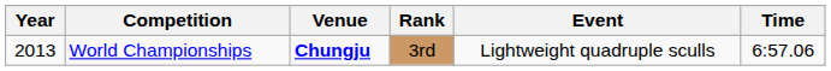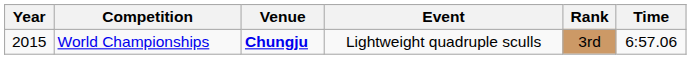columns swapped: Rank <-> Event
World Championships | Year: 2013 -> 2015
